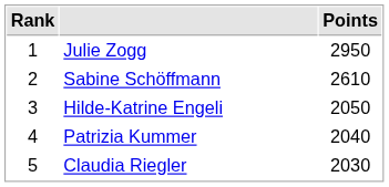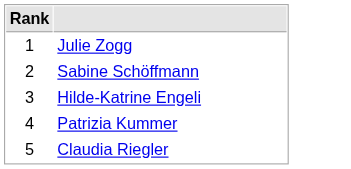- column: Points | 2950 | 2610 | 2050 | 2040 | 2030
